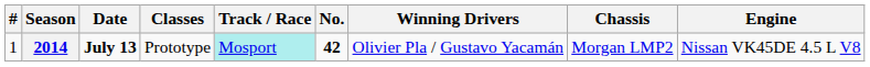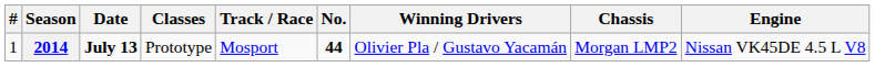2014 | Track / Race: paleturquoise background -> no background
2014 | No.: 42 -> 44
